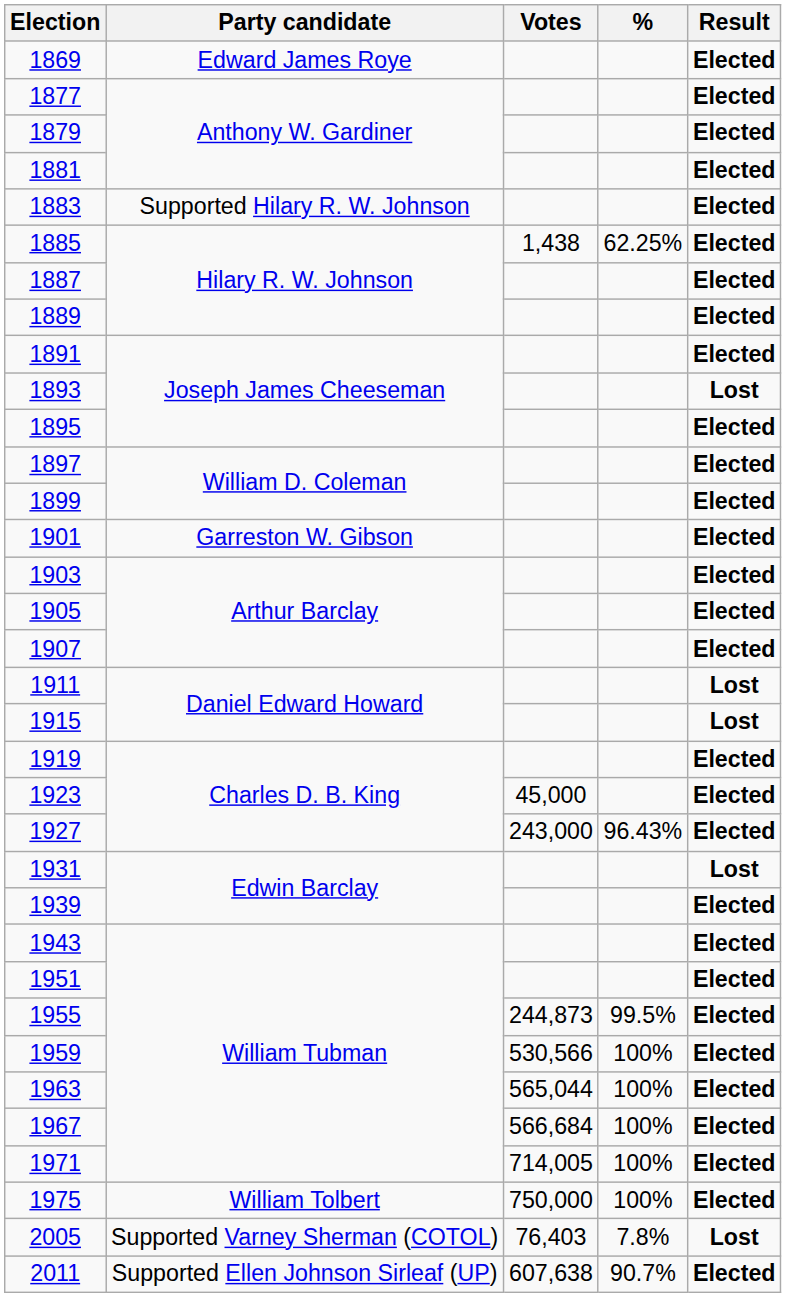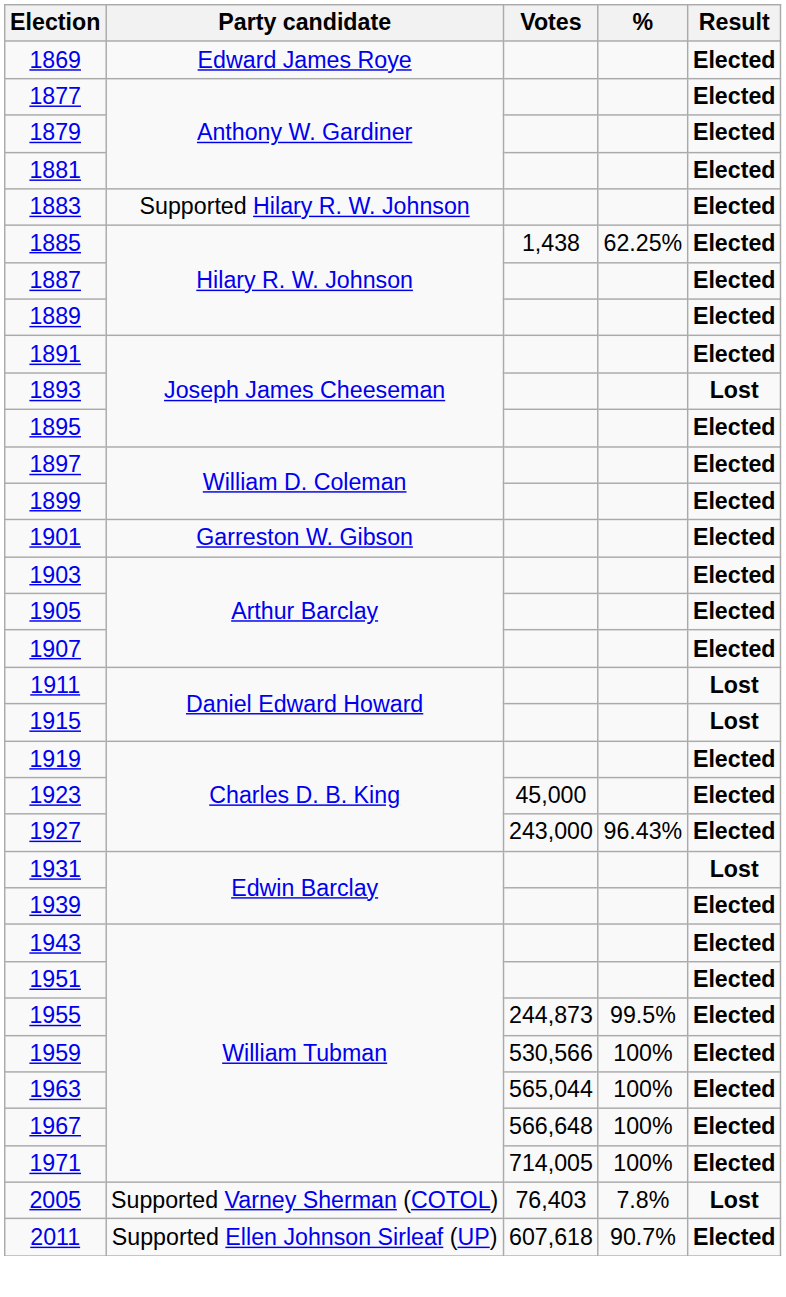1967 | Votes: 566,684 -> 566,648
- row: 1975 | William Tolbert | 750,000 | 100% | Elected
2011 | Votes: 607,638 -> 607,618
